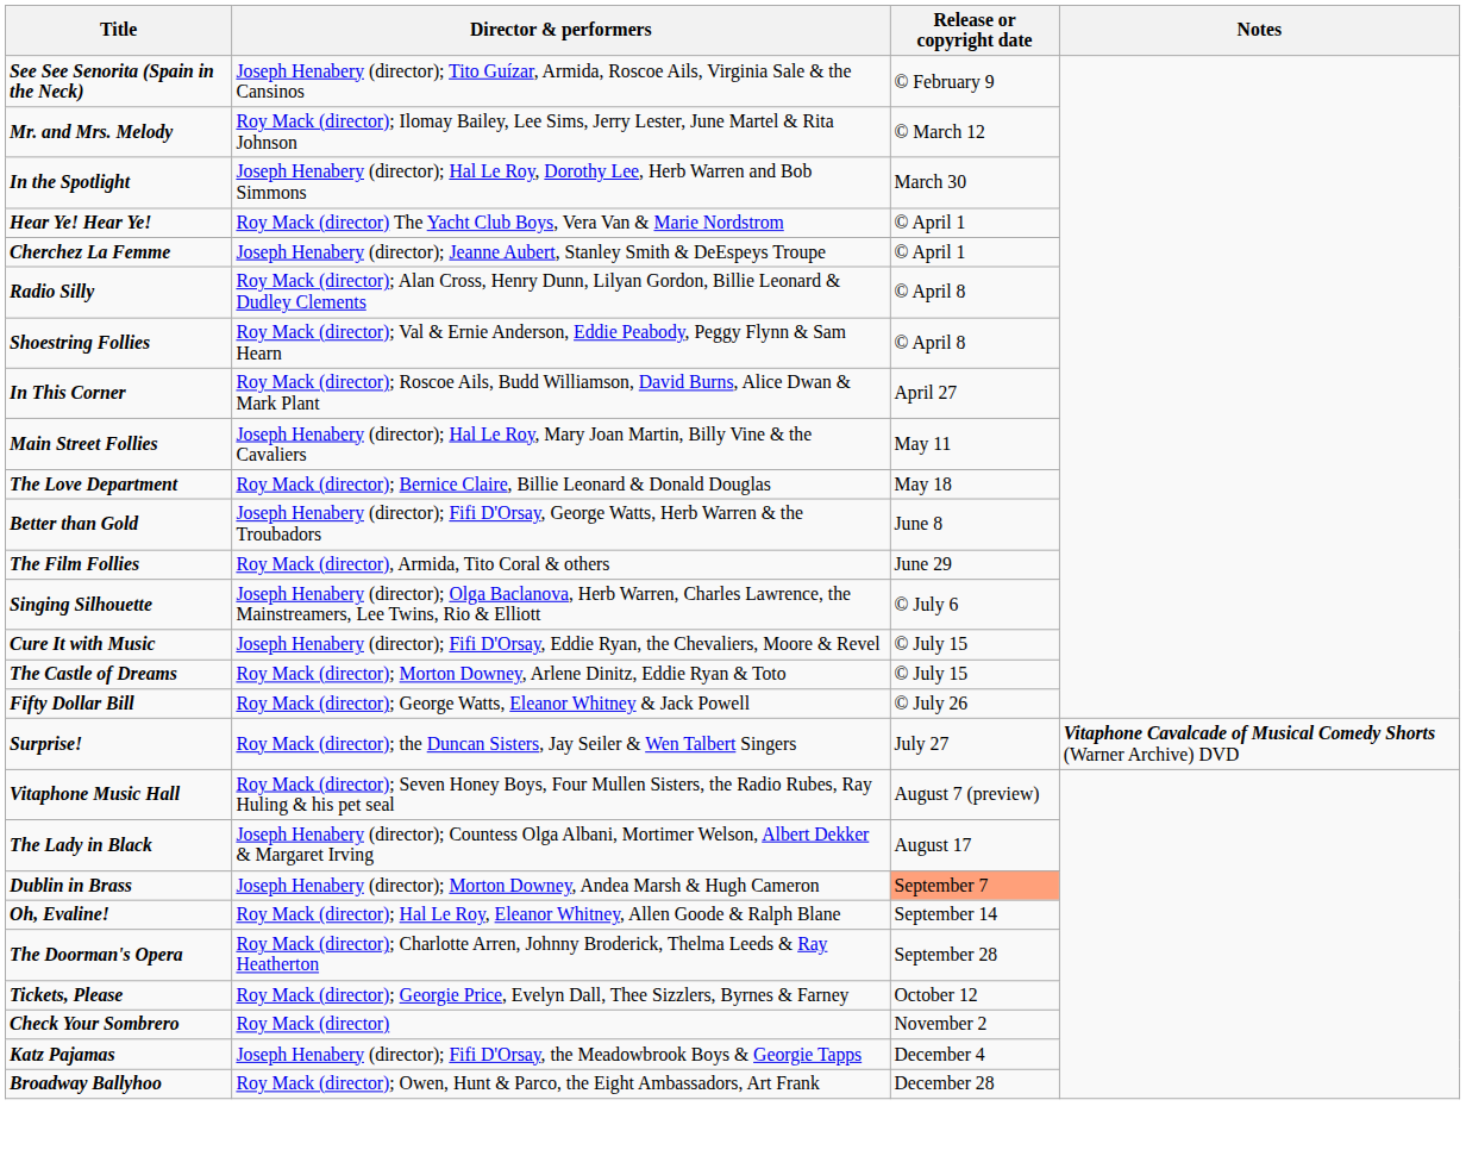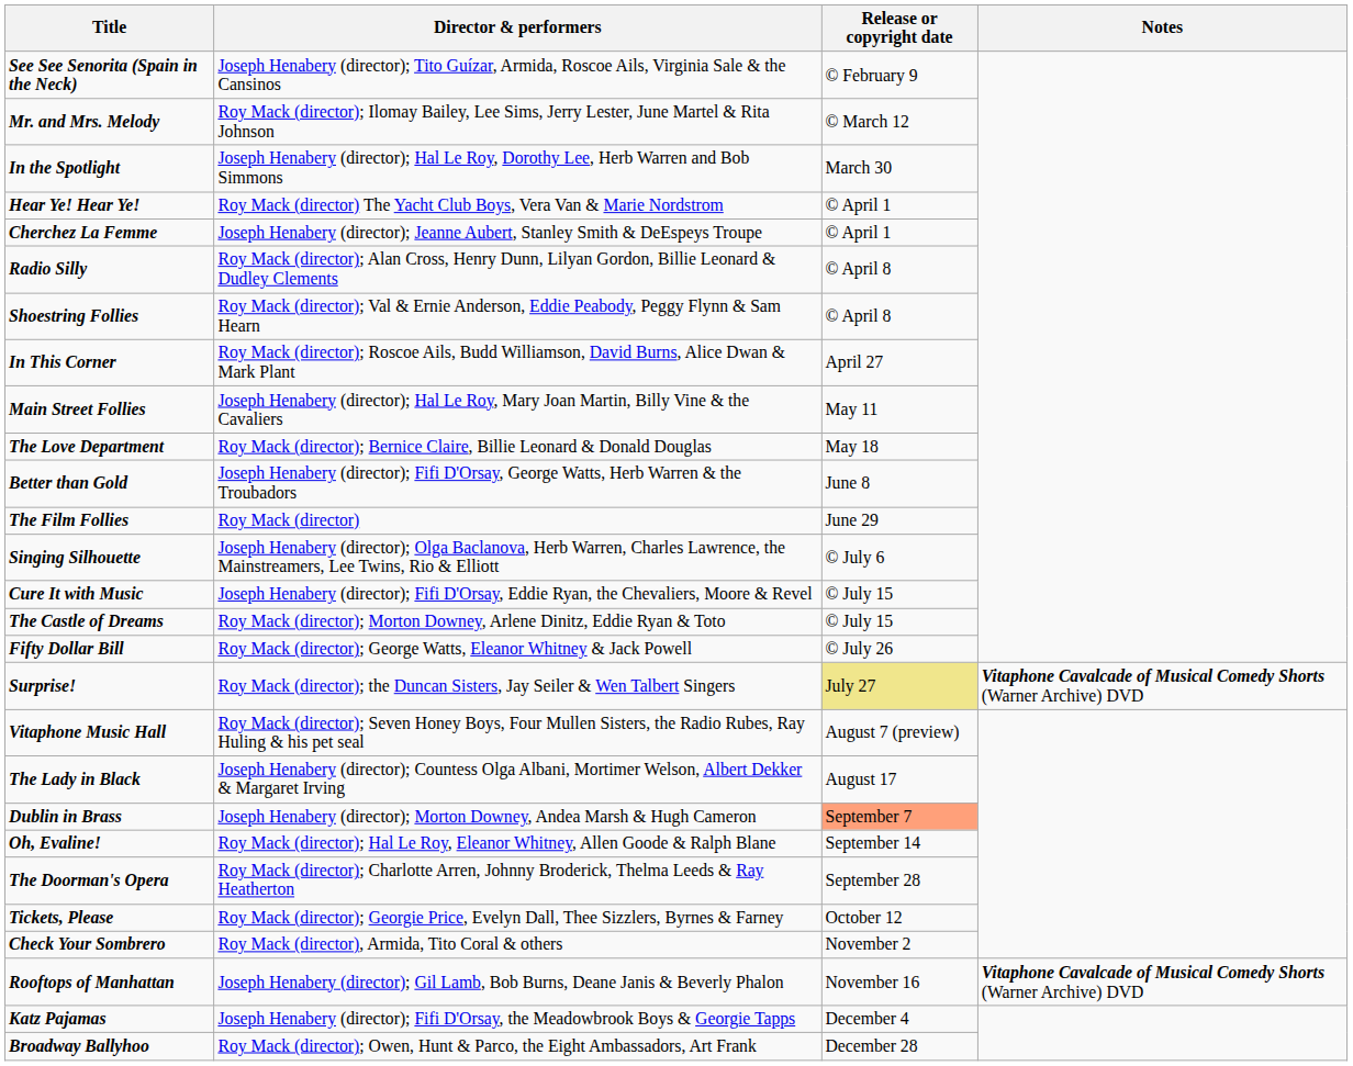The Film Follies | Director & performers: Roy Mack (director), Armida, Tito Coral & others -> Roy Mack (director)
Surprise! | Release or copyright date: no background -> khaki background
Check Your Sombrero | Director & performers: Roy Mack (director) -> Roy Mack (director), Armida, Tito Coral & others
+ row: Rooftops of Manhattan | Joseph Henabery (director); Gil Lamb, Bob Burns, Deane Janis & Beverly Phalon | November 16 | Vitaphone Cavalcade of Musical Comedy Shorts (Warner Archive) DVD
